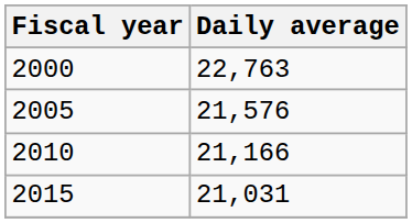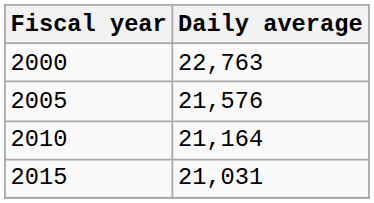2010 | Daily average: 21,166 -> 21,164
